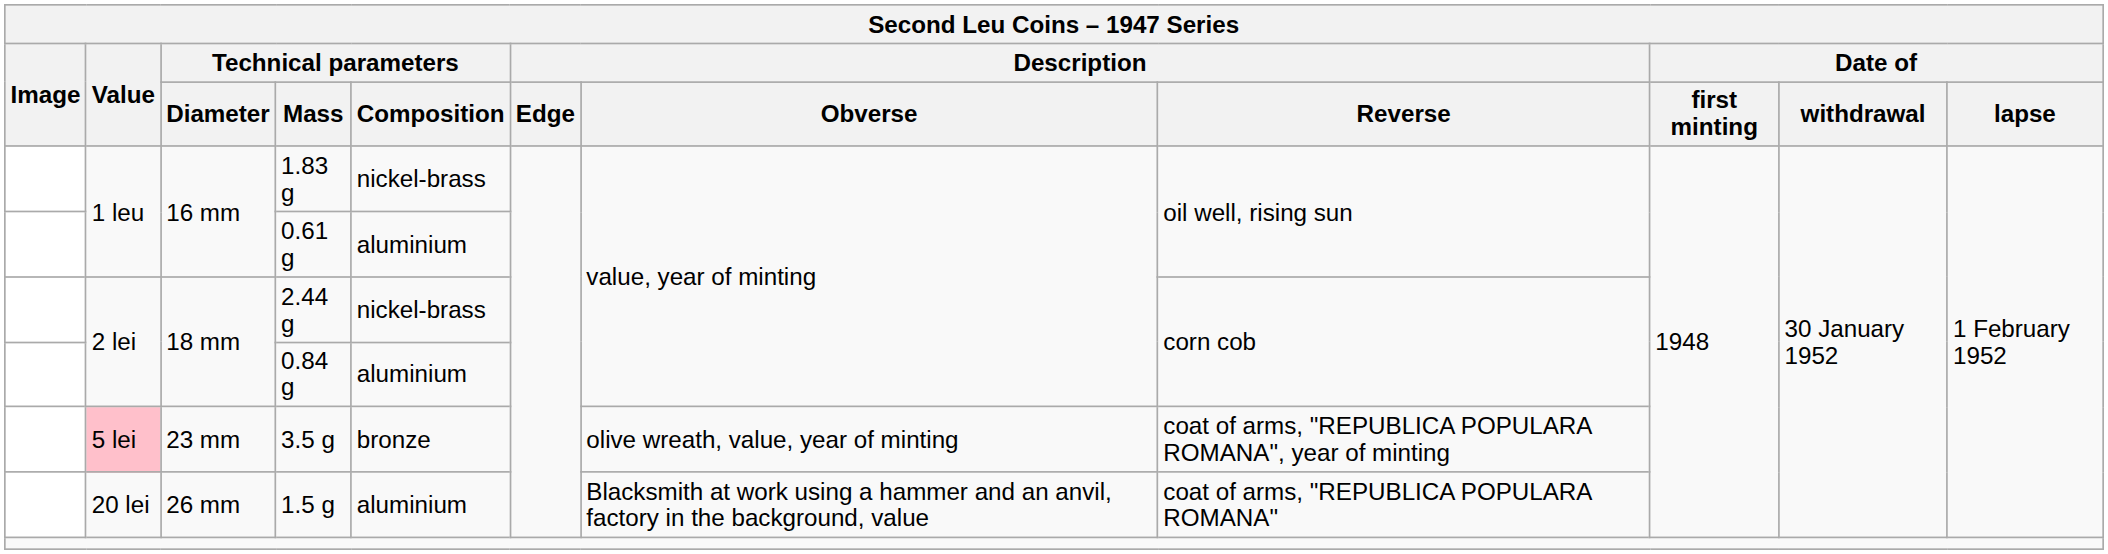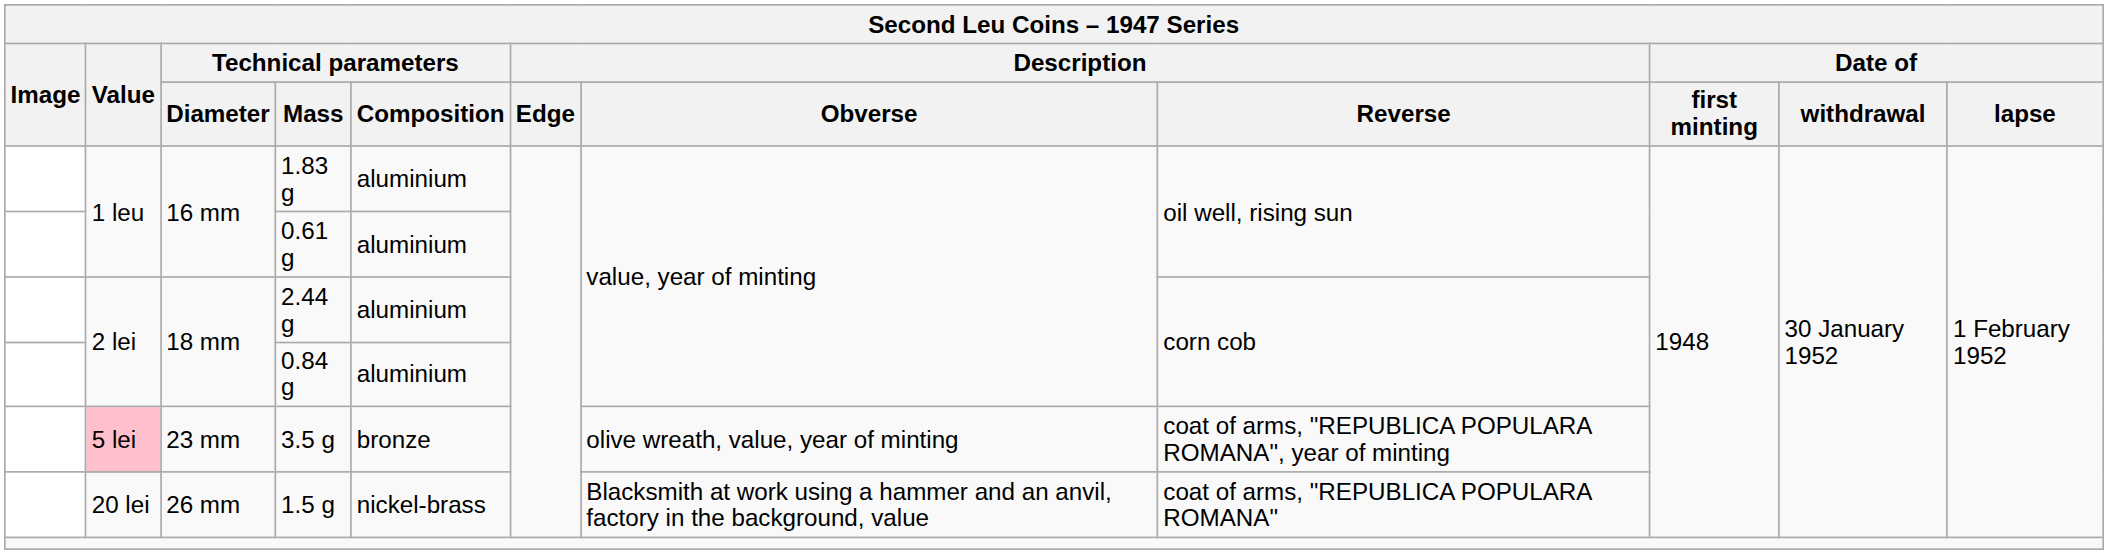1.83 g | Technical parameters / Composition: nickel-brass -> aluminium
2.44 g | Technical parameters / Composition: nickel-brass -> aluminium
1.5 g | Technical parameters / Composition: aluminium -> nickel-brass
